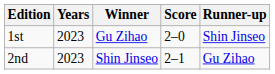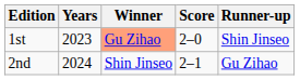1st | Winner: no background -> lightsalmon background
2nd | Years: 2023 -> 2024
